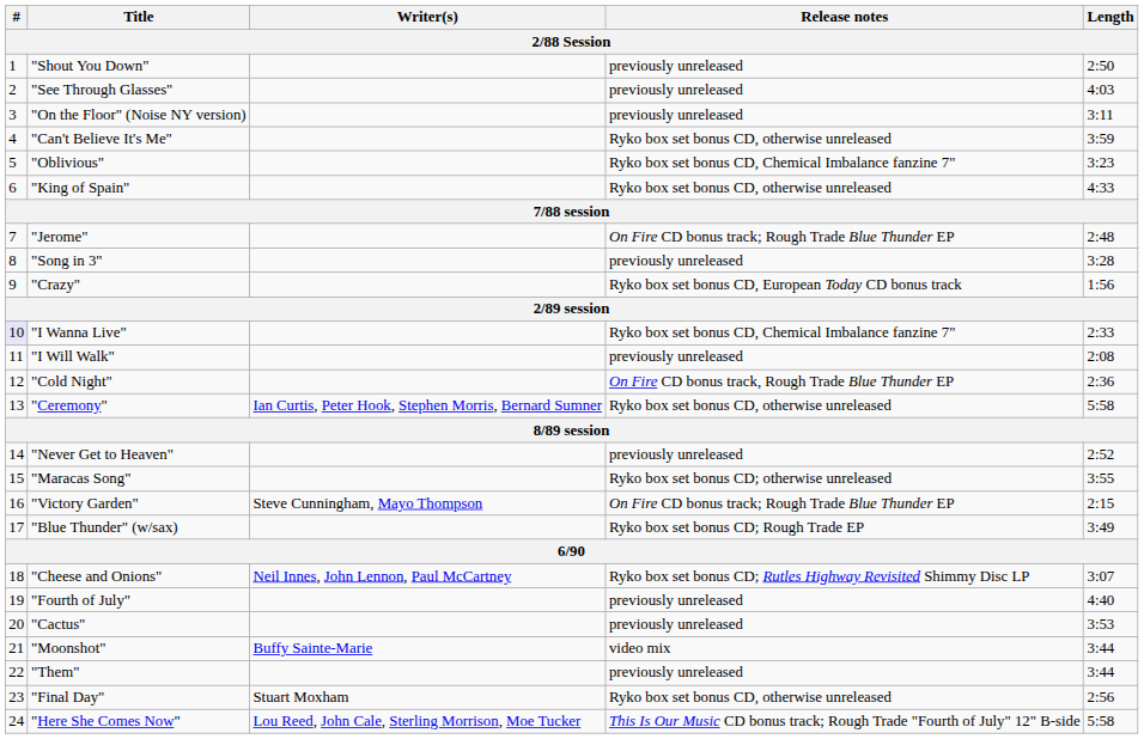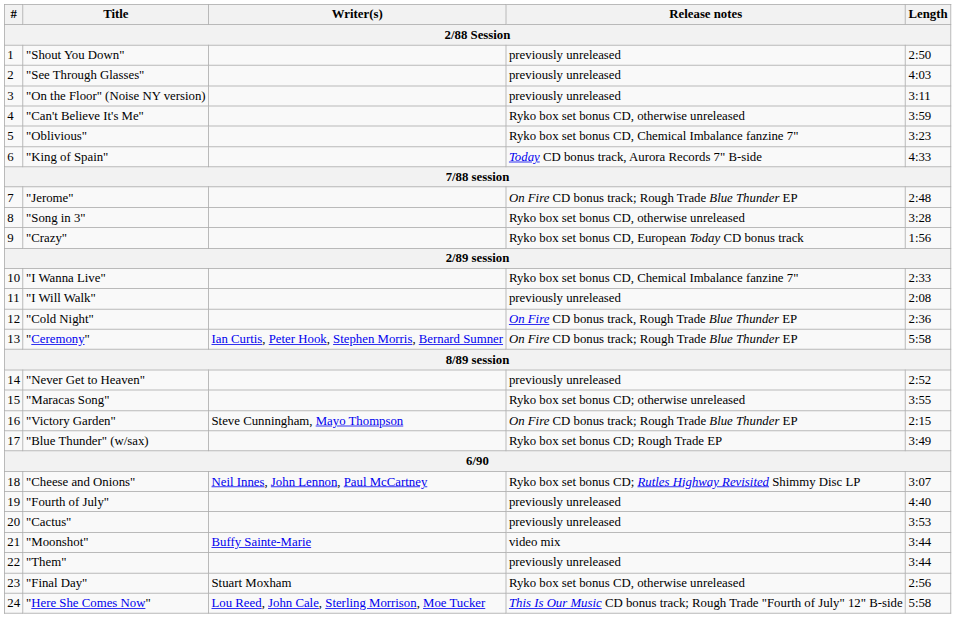"King of Spain" | Release notes: Ryko box set bonus CD, otherwise unreleased -> Today CD bonus track, Aurora Records 7" B-side
"Song in 3" | Release notes: previously unreleased -> Ryko box set bonus CD, otherwise unreleased
"I Wanna Live" | #: lavender background -> no background
"Ceremony" | Release notes: Ryko box set bonus CD, otherwise unreleased -> On Fire CD bonus track; Rough Trade Blue Thunder EP
